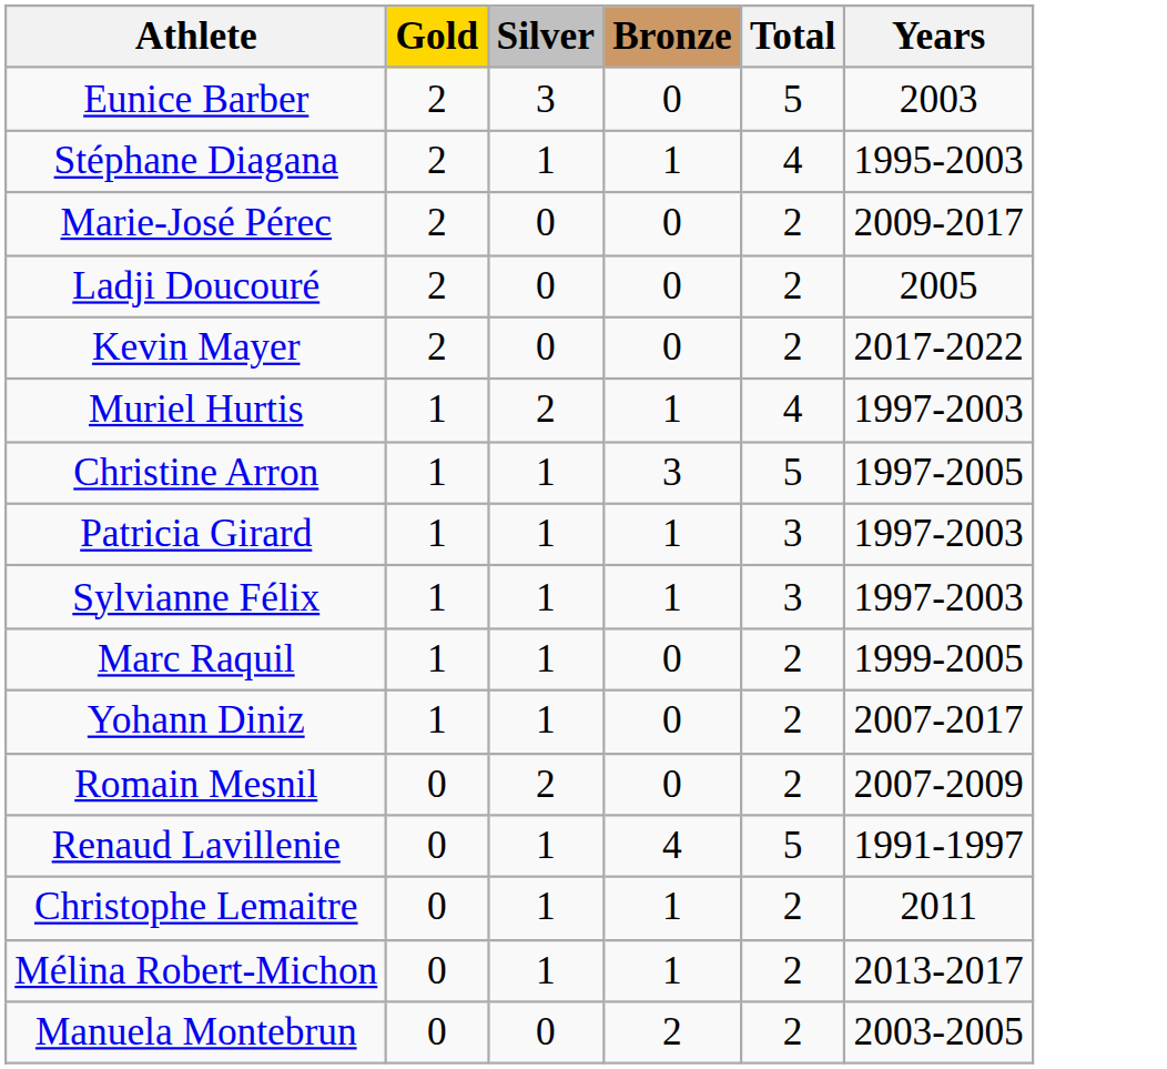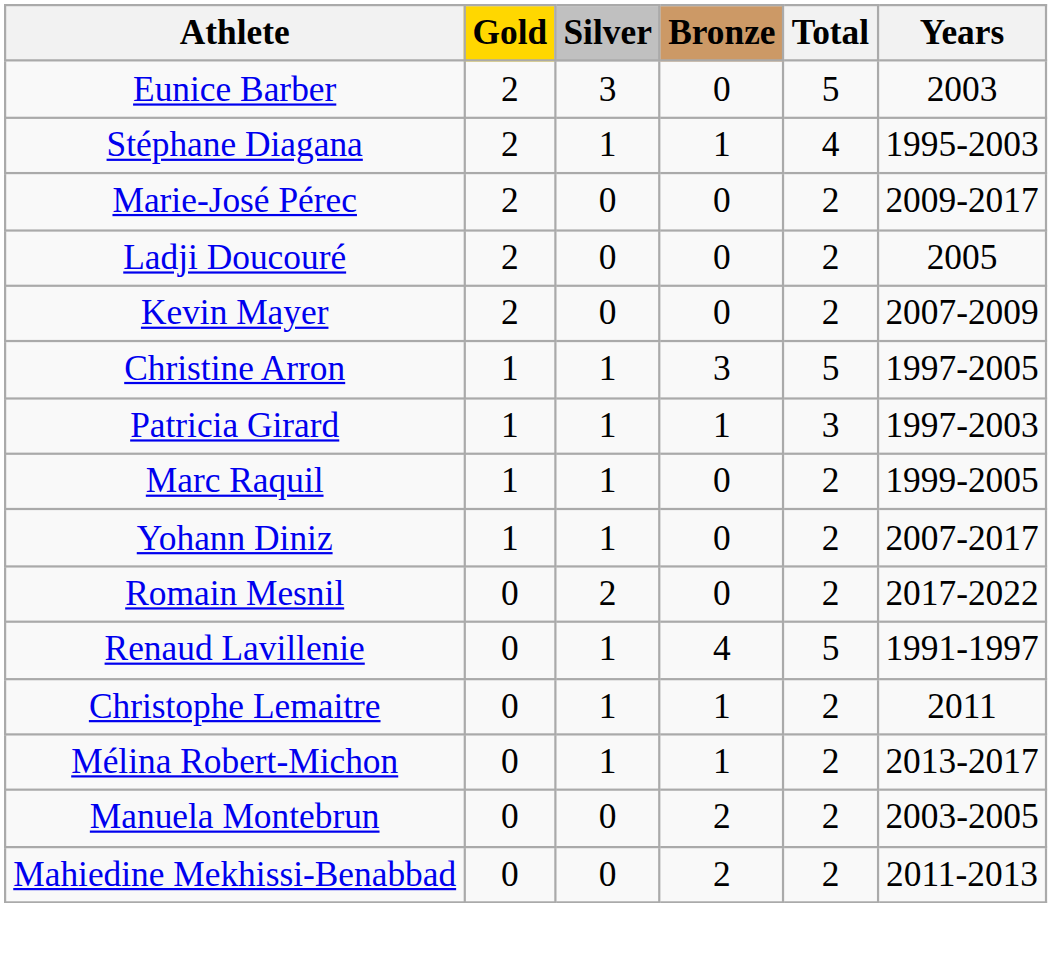Kevin Mayer | Years: 2017-2022 -> 2007-2009
- row: Muriel Hurtis | 1 | 2 | 1 | 4 | 1997-2003
- row: Sylvianne Félix | 1 | 1 | 1 | 3 | 1997-2003
Romain Mesnil | Years: 2007-2009 -> 2017-2022
+ row: Mahiedine Mekhissi-Benabbad | 0 | 0 | 2 | 2 | 2011-2013
